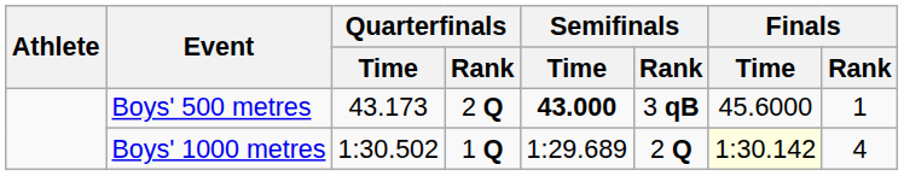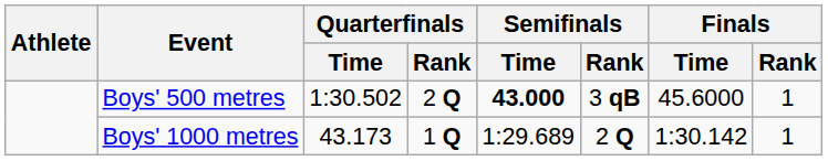Boys' 500 metres | Quarterfinals / Time: 43.173 -> 1:30.502
Boys' 1000 metres | Quarterfinals / Time: 1:30.502 -> 43.173
Boys' 1000 metres | Finals / Time: lightyellow background -> no background
Boys' 1000 metres | Finals / Rank: 4 -> 1
